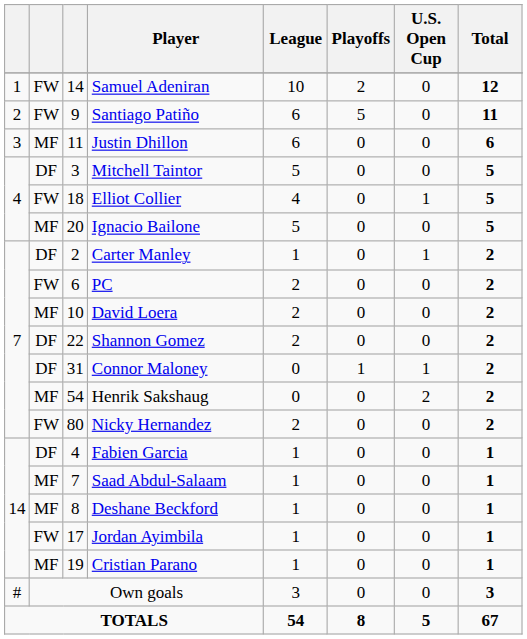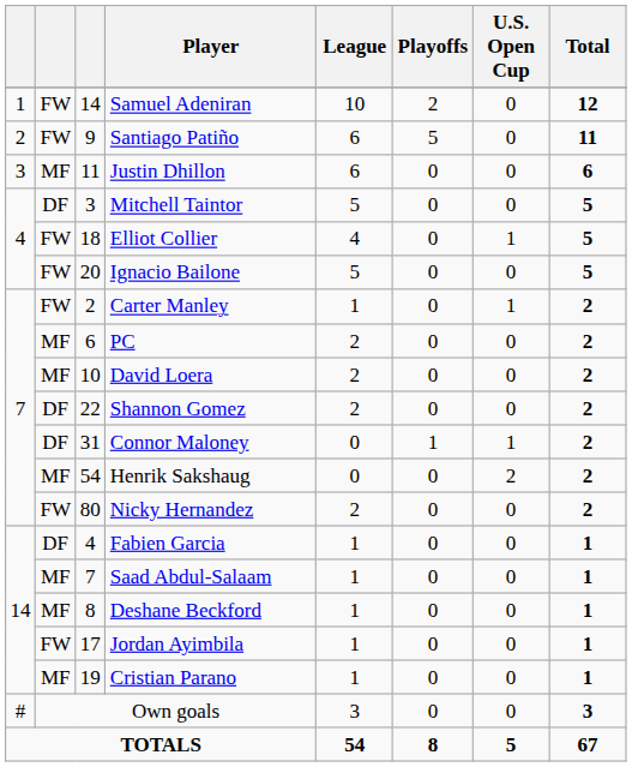Ignacio Bailone | column 2: MF -> FW
Carter Manley | column 2: DF -> FW
PC | column 2: FW -> MF
